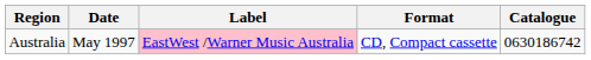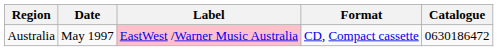Australia | Catalogue: 0630186742 -> 0630186472
